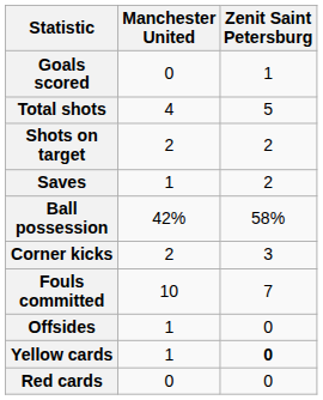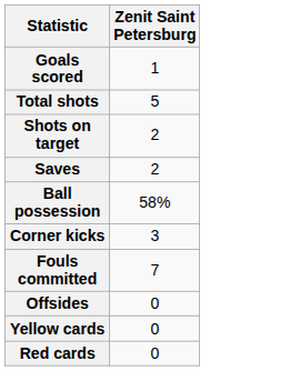- column: Manchester United | 0 | 4 | 2 | 1 | 42% | 2 | 10 | 1 | 1 | 0
Yellow cards | Zenit Saint Petersburg: bold -> normal
